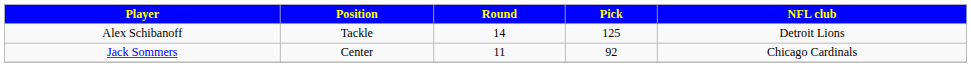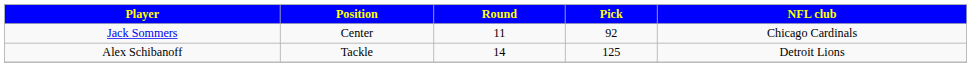rows swapped: Jack Sommers <-> Alex Schibanoff
